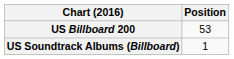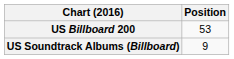US Soundtrack Albums (Billboard) | Position: 1 -> 9
